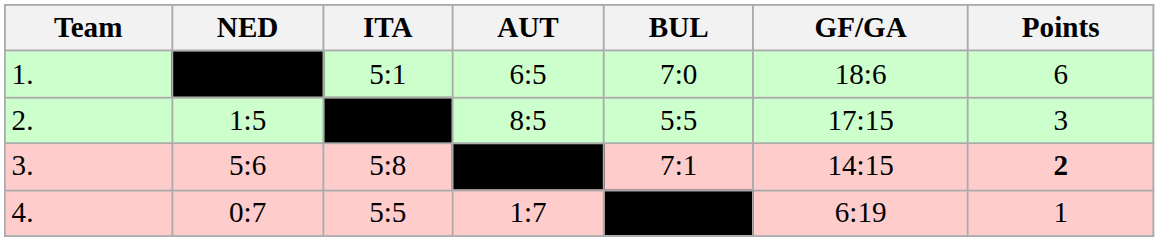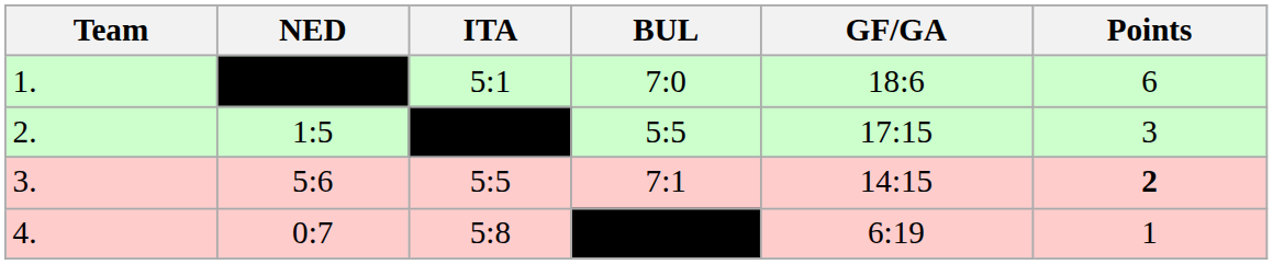- column: AUT | 6:5 | 8:5 | 1:7
3. | ITA: 5:8 -> 5:5
4. | ITA: 5:5 -> 5:8
